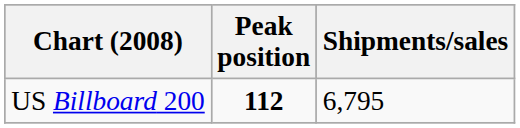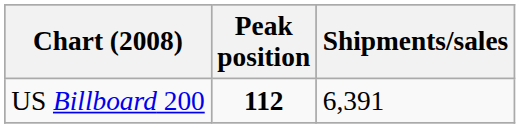US Billboard 200 | Shipments/sales: 6,795 -> 6,391
